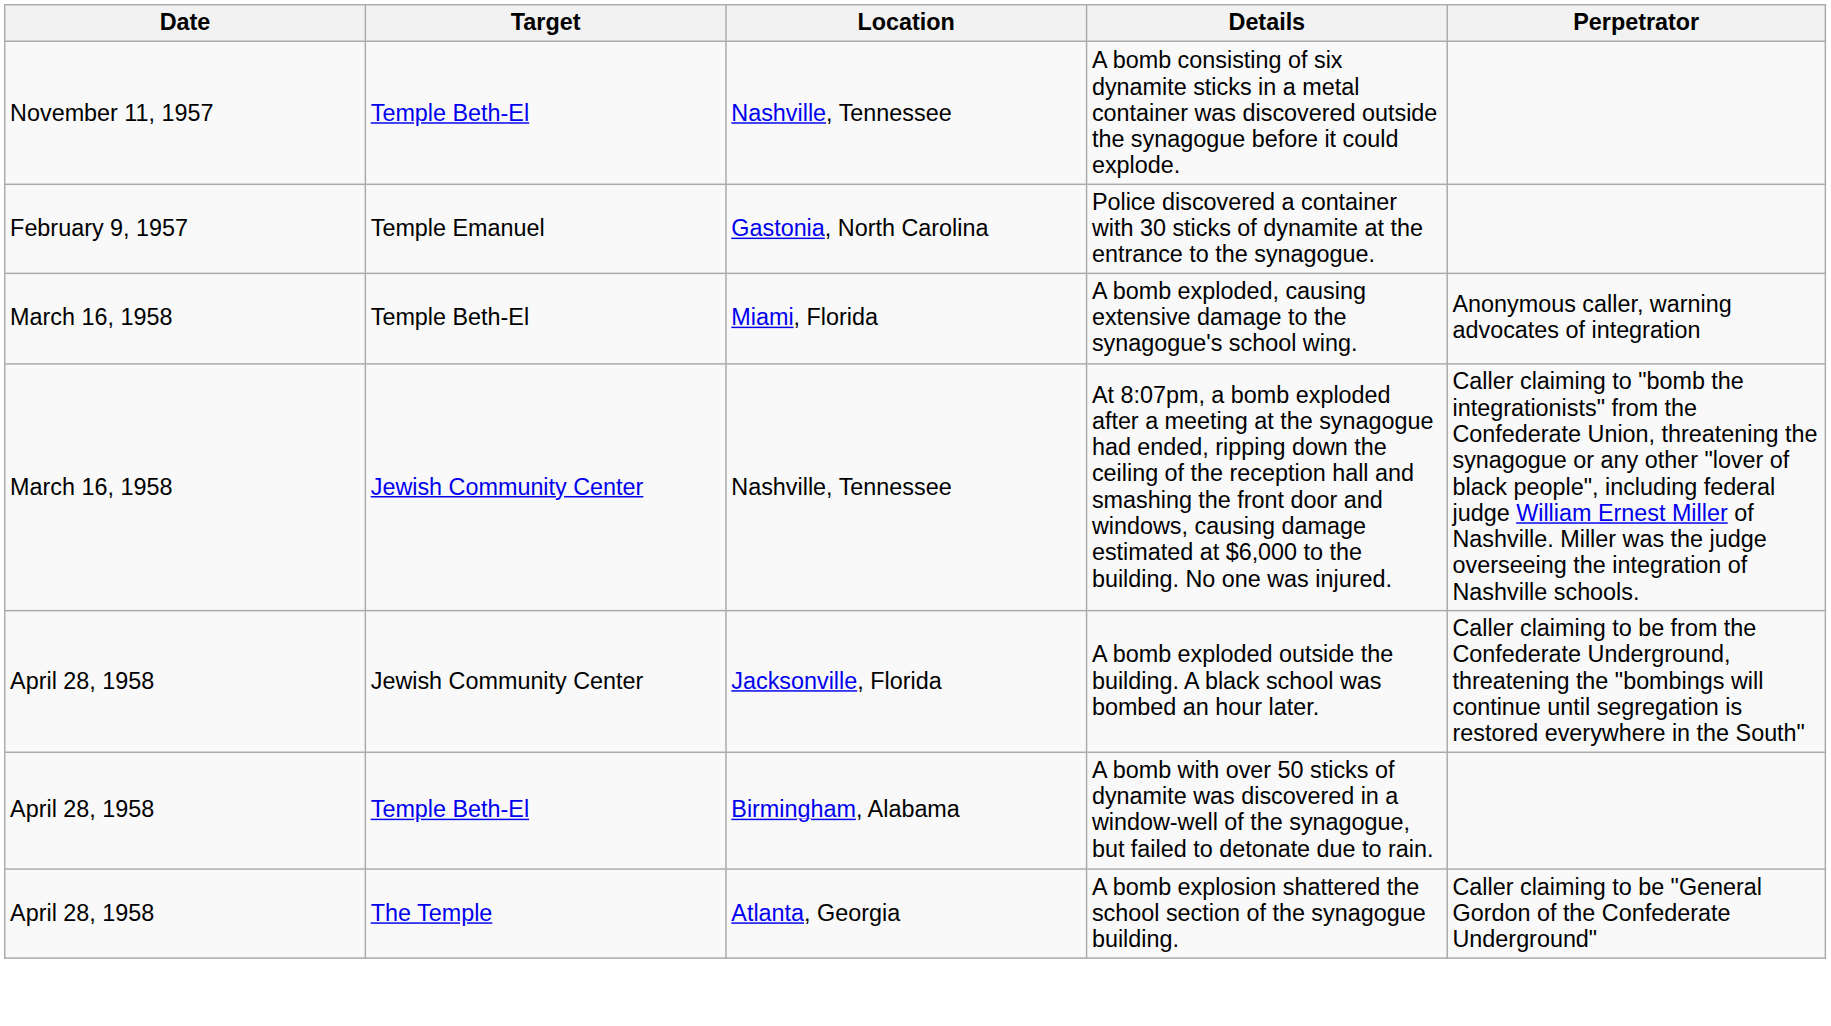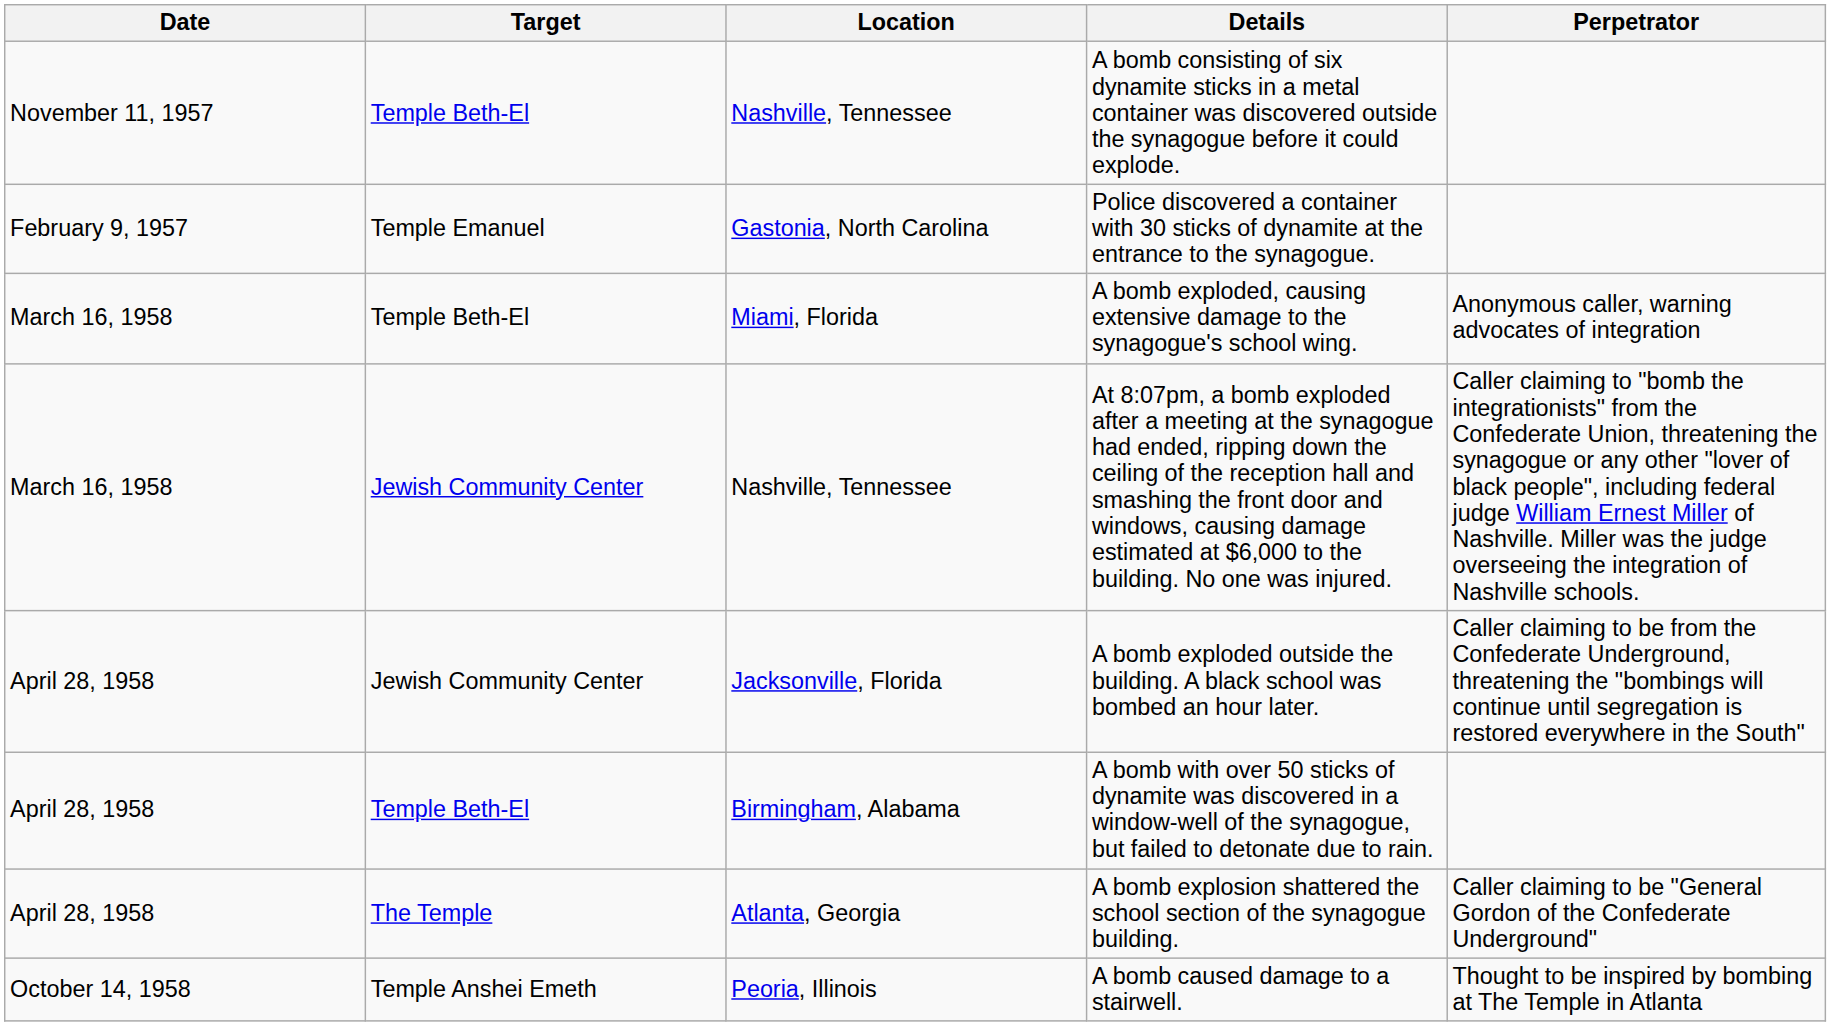+ row: October 14, 1958 | Temple Anshei Emeth | Peoria, Illinois | A bomb caused damage to a stairwell. | Thought to be inspired by bombing at The Temple in Atlanta
